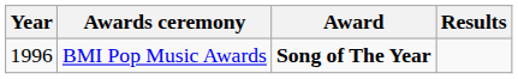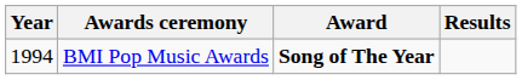BMI Pop Music Awards | Year: 1996 -> 1994
